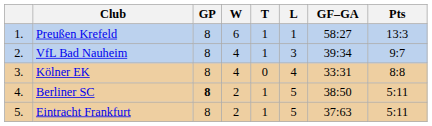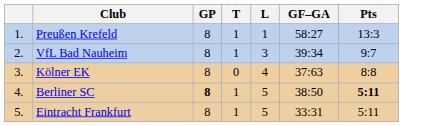- column: W | 6 | 4 | 4 | 2 | 2
Kölner EK | GF–GA: 33:31 -> 37:63
Berliner SC | Pts: normal -> bold
Eintracht Frankfurt | GF–GA: 37:63 -> 33:31
